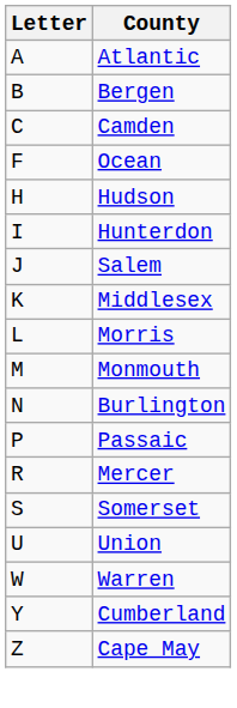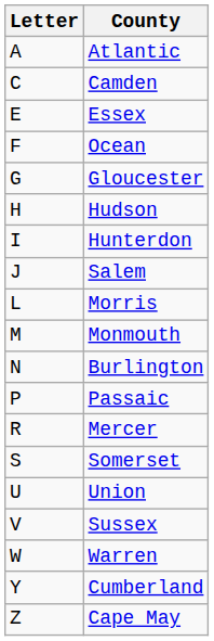- row: B | Bergen
+ row: E | Essex
+ row: G | Gloucester
- row: K | Middlesex
+ row: V | Sussex
